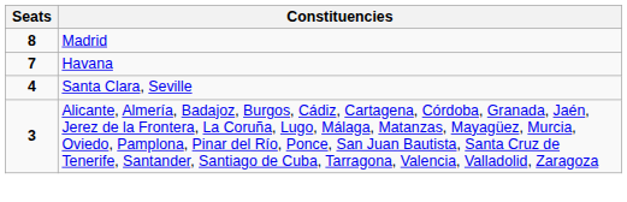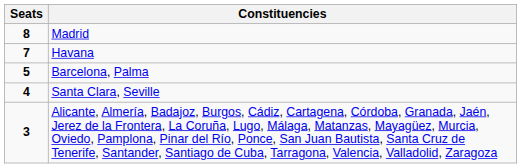+ row: 5 | Barcelona, Palma
